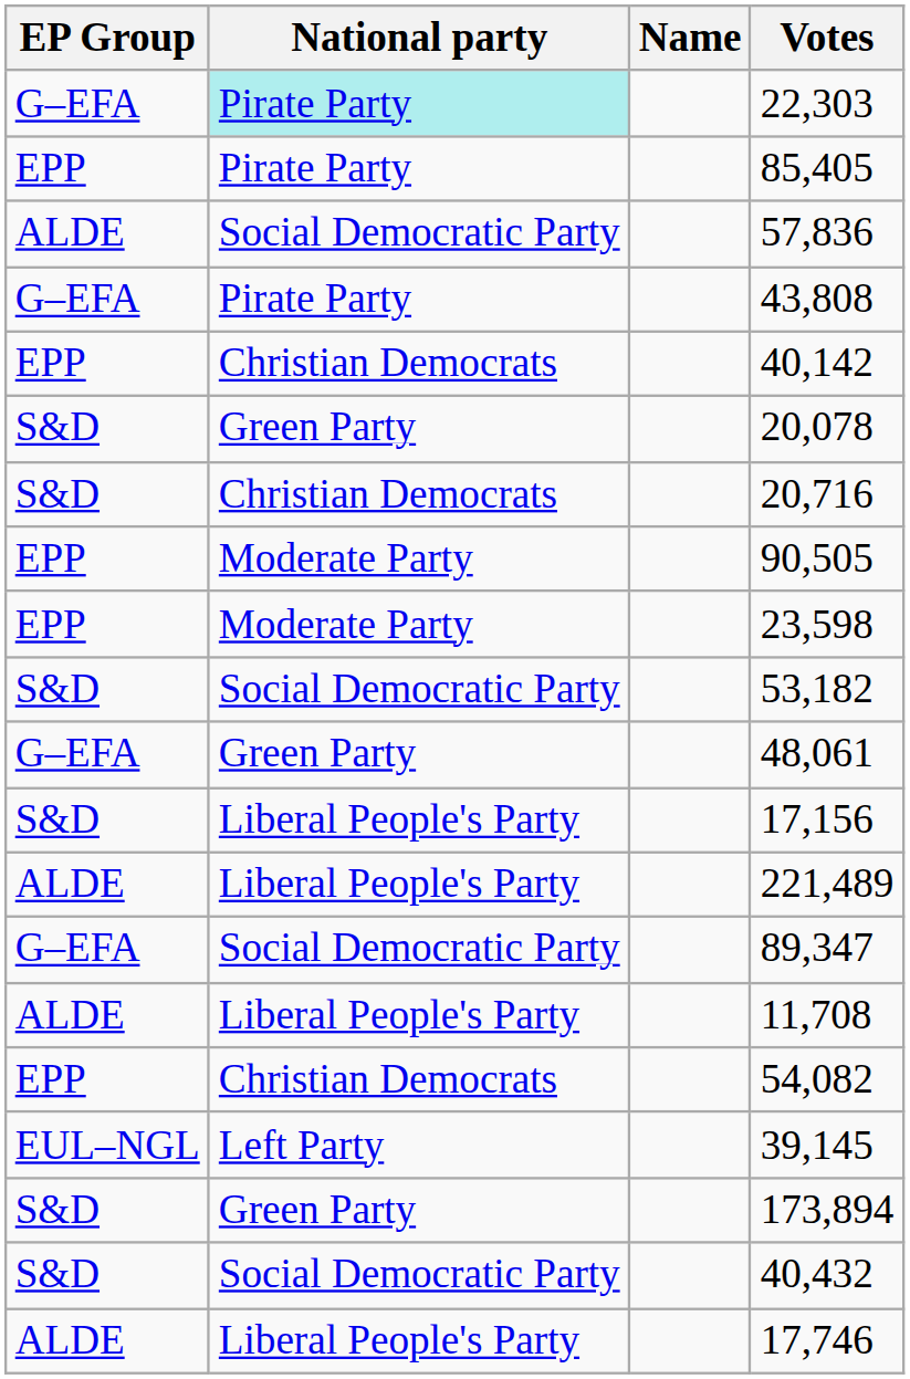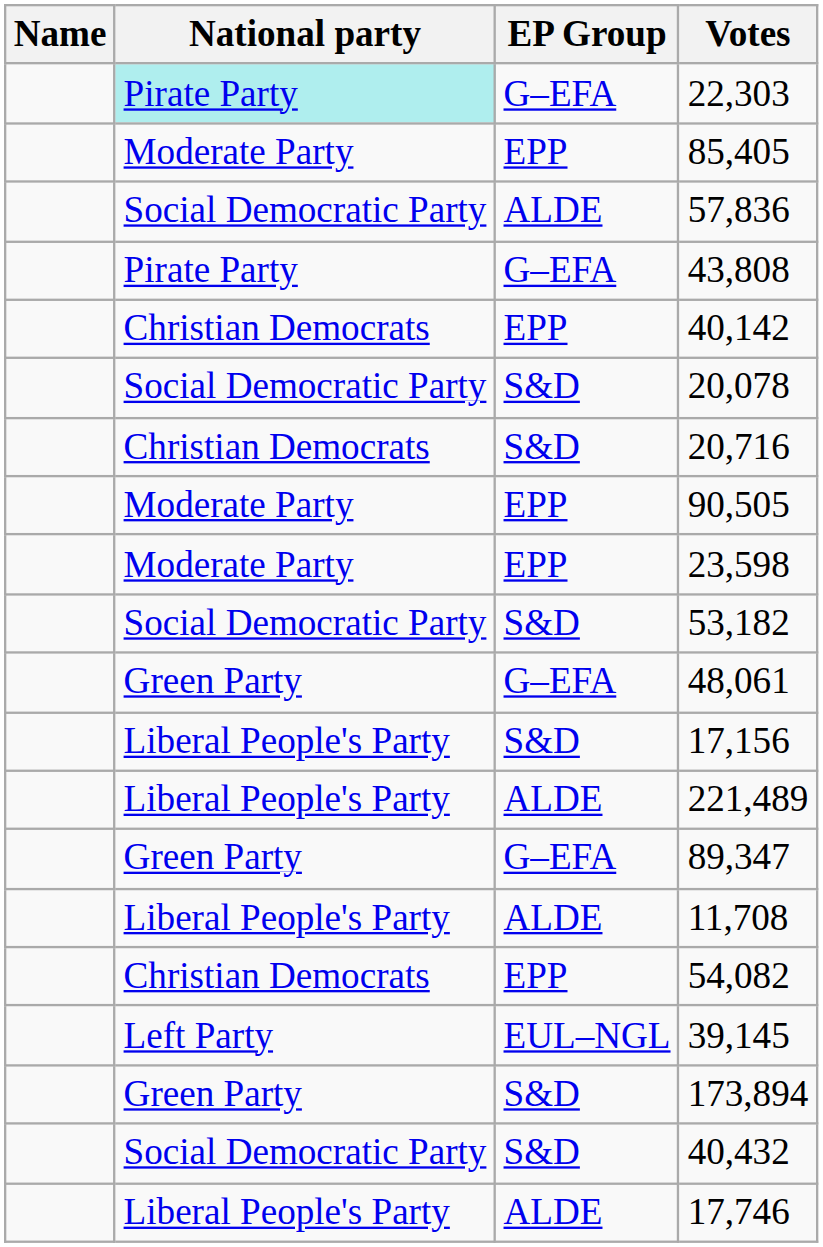columns swapped: Name <-> EP Group
85,405 | National party: Pirate Party -> Moderate Party
20,078 | National party: Green Party -> Social Democratic Party
89,347 | National party: Social Democratic Party -> Green Party
